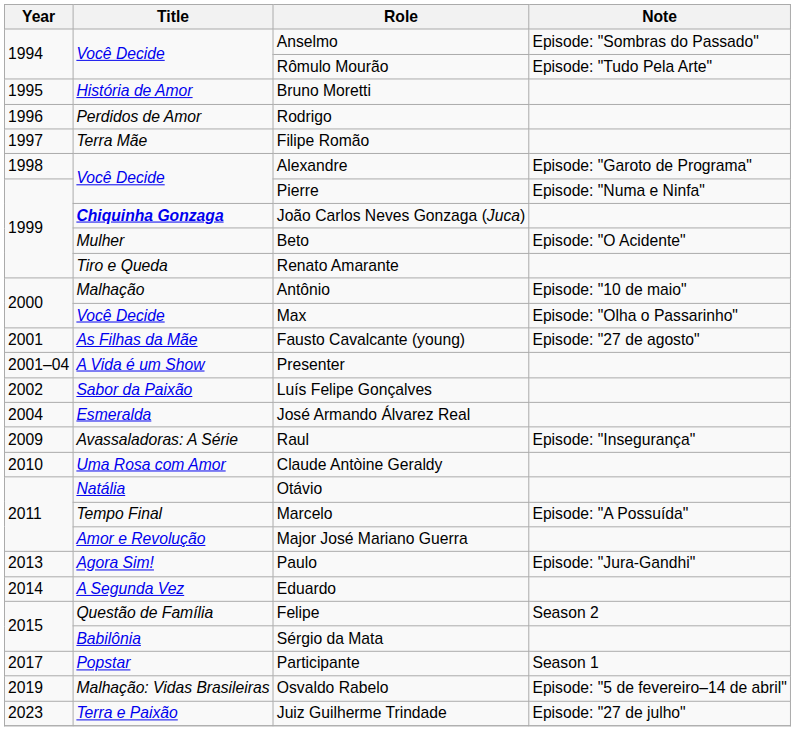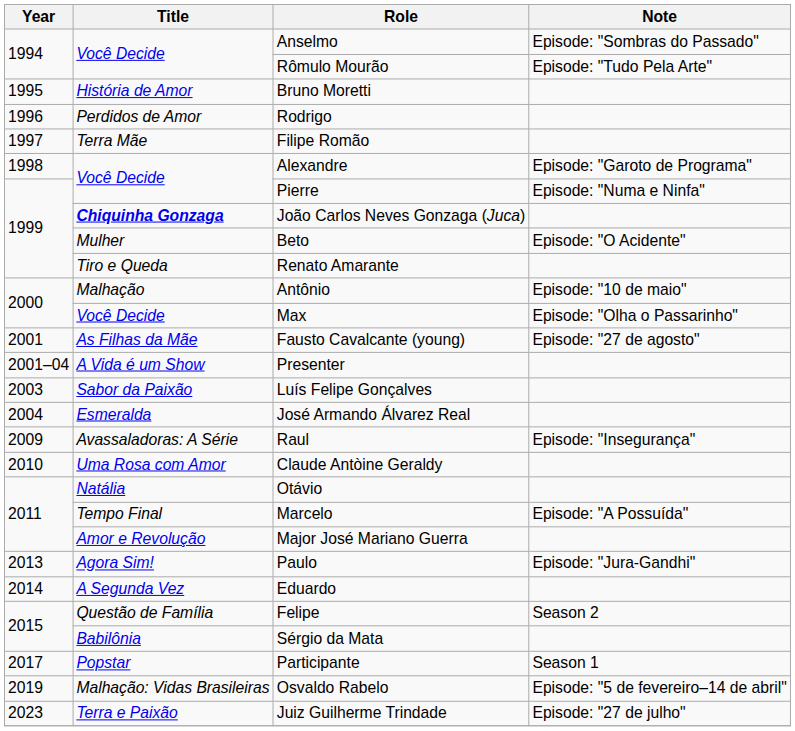Luís Felipe Gonçalves | Year: 2002 -> 2003
